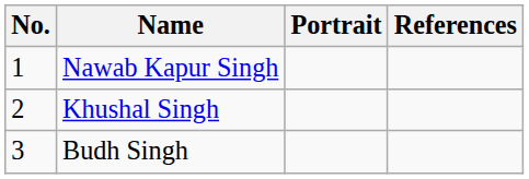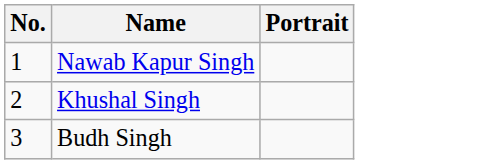- column: References
